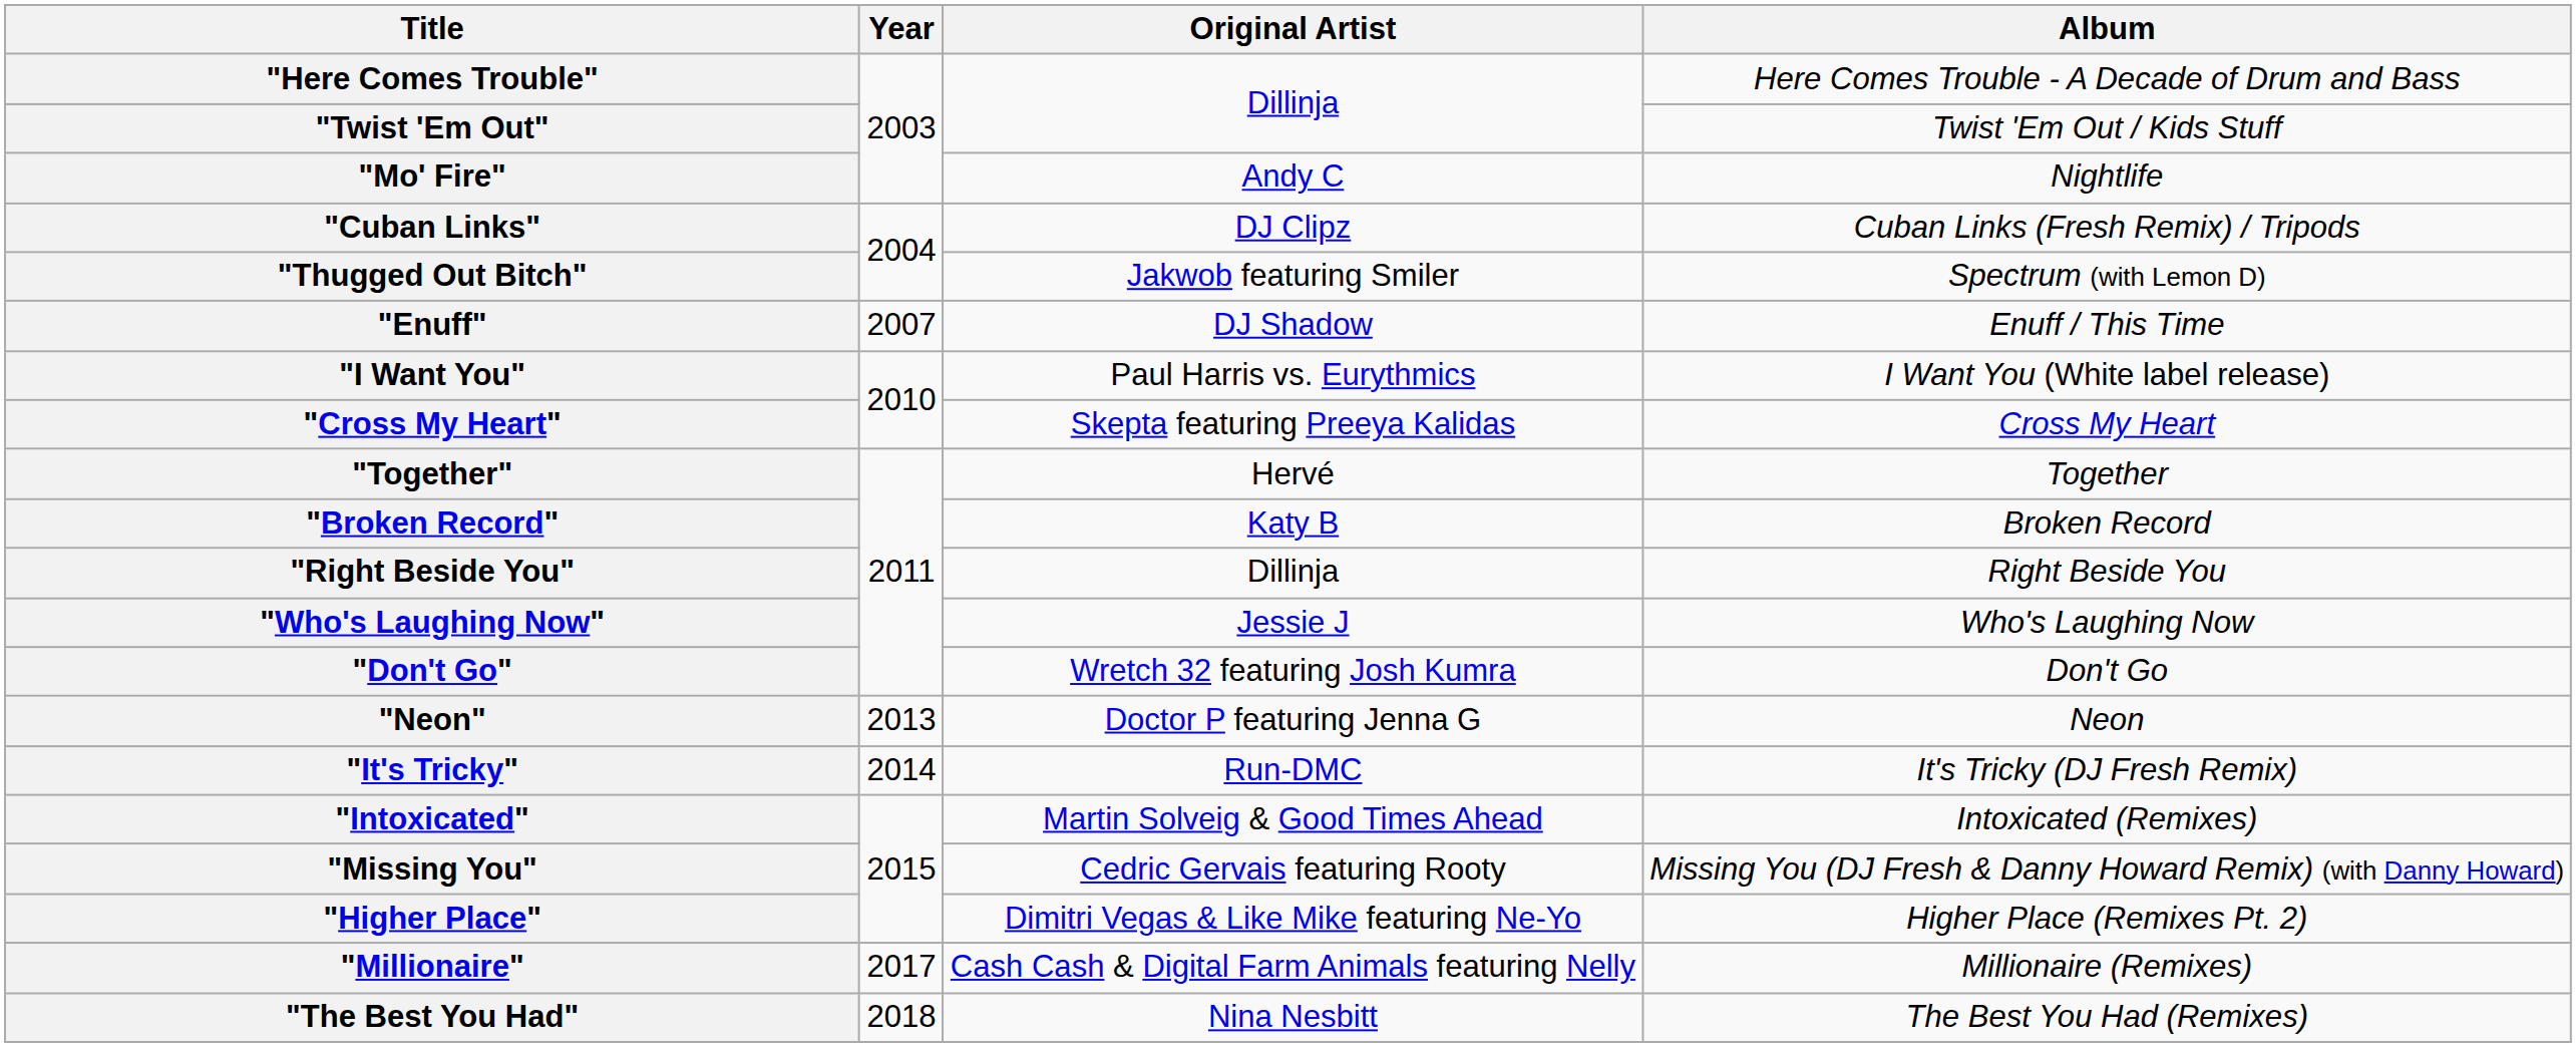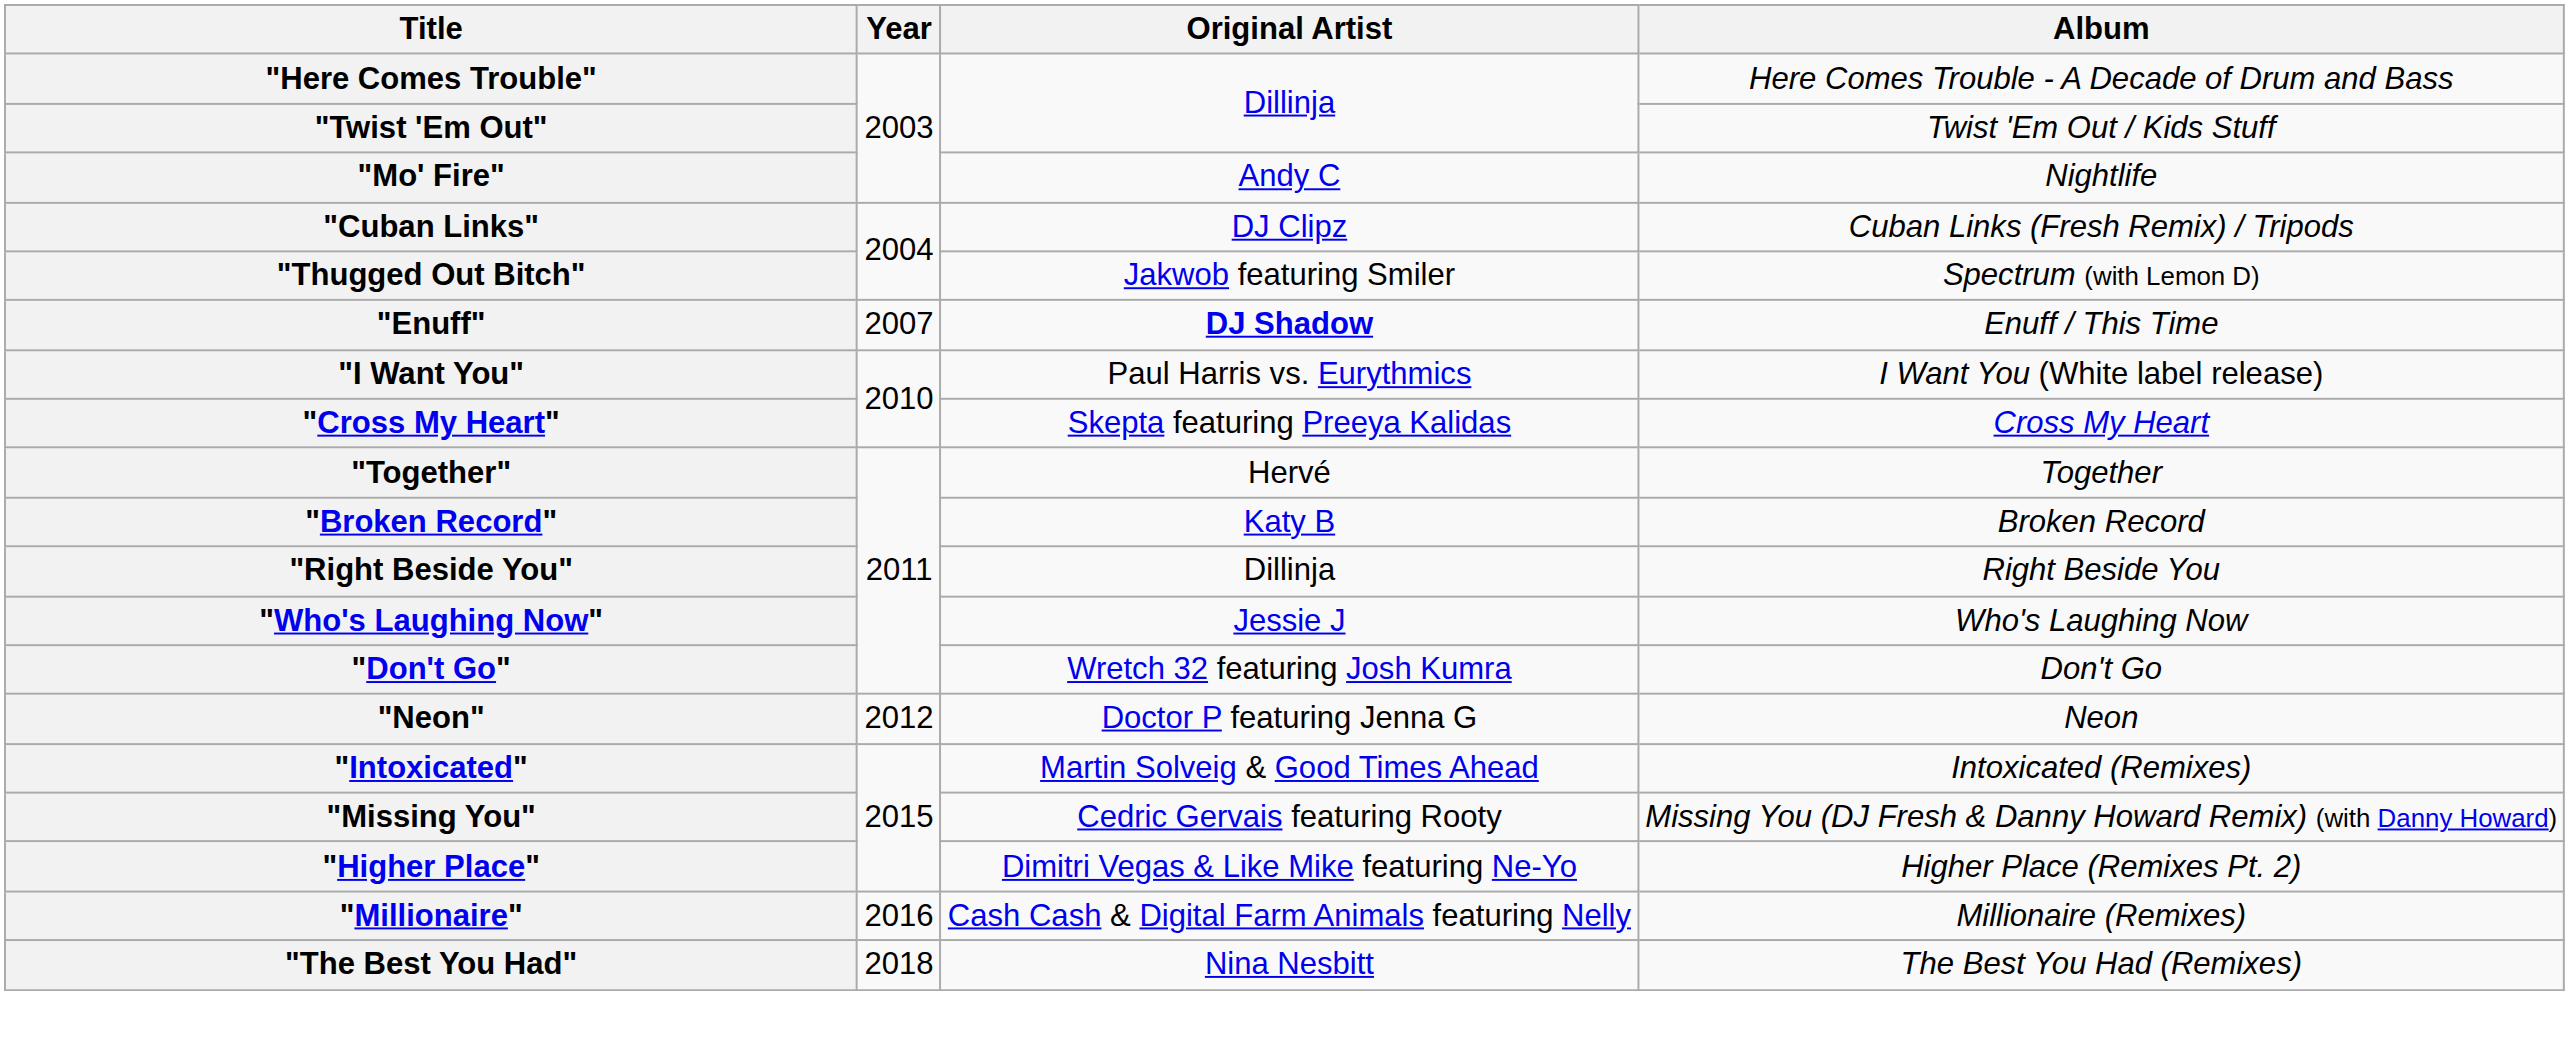"Enuff" | Original Artist: normal -> bold
"Neon" | Year: 2013 -> 2012
- row: "It's Tricky" | 2014 | Run-DMC | It's Tricky (DJ Fresh Remix)
"Millionaire" | Year: 2017 -> 2016
